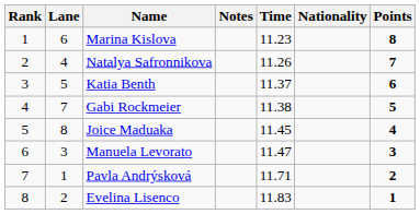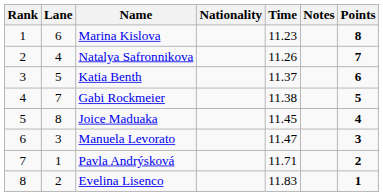columns swapped: Nationality <-> Notes
